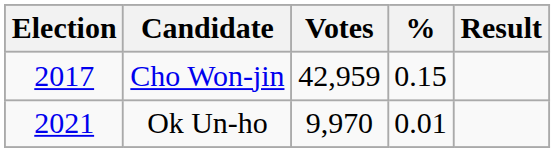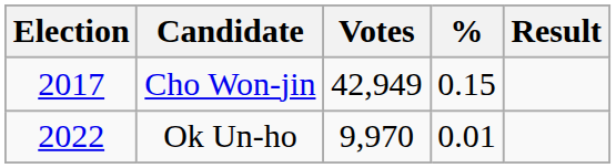Cho Won-jin | Votes: 42,959 -> 42,949
Ok Un-ho | Election: 2021 -> 2022
